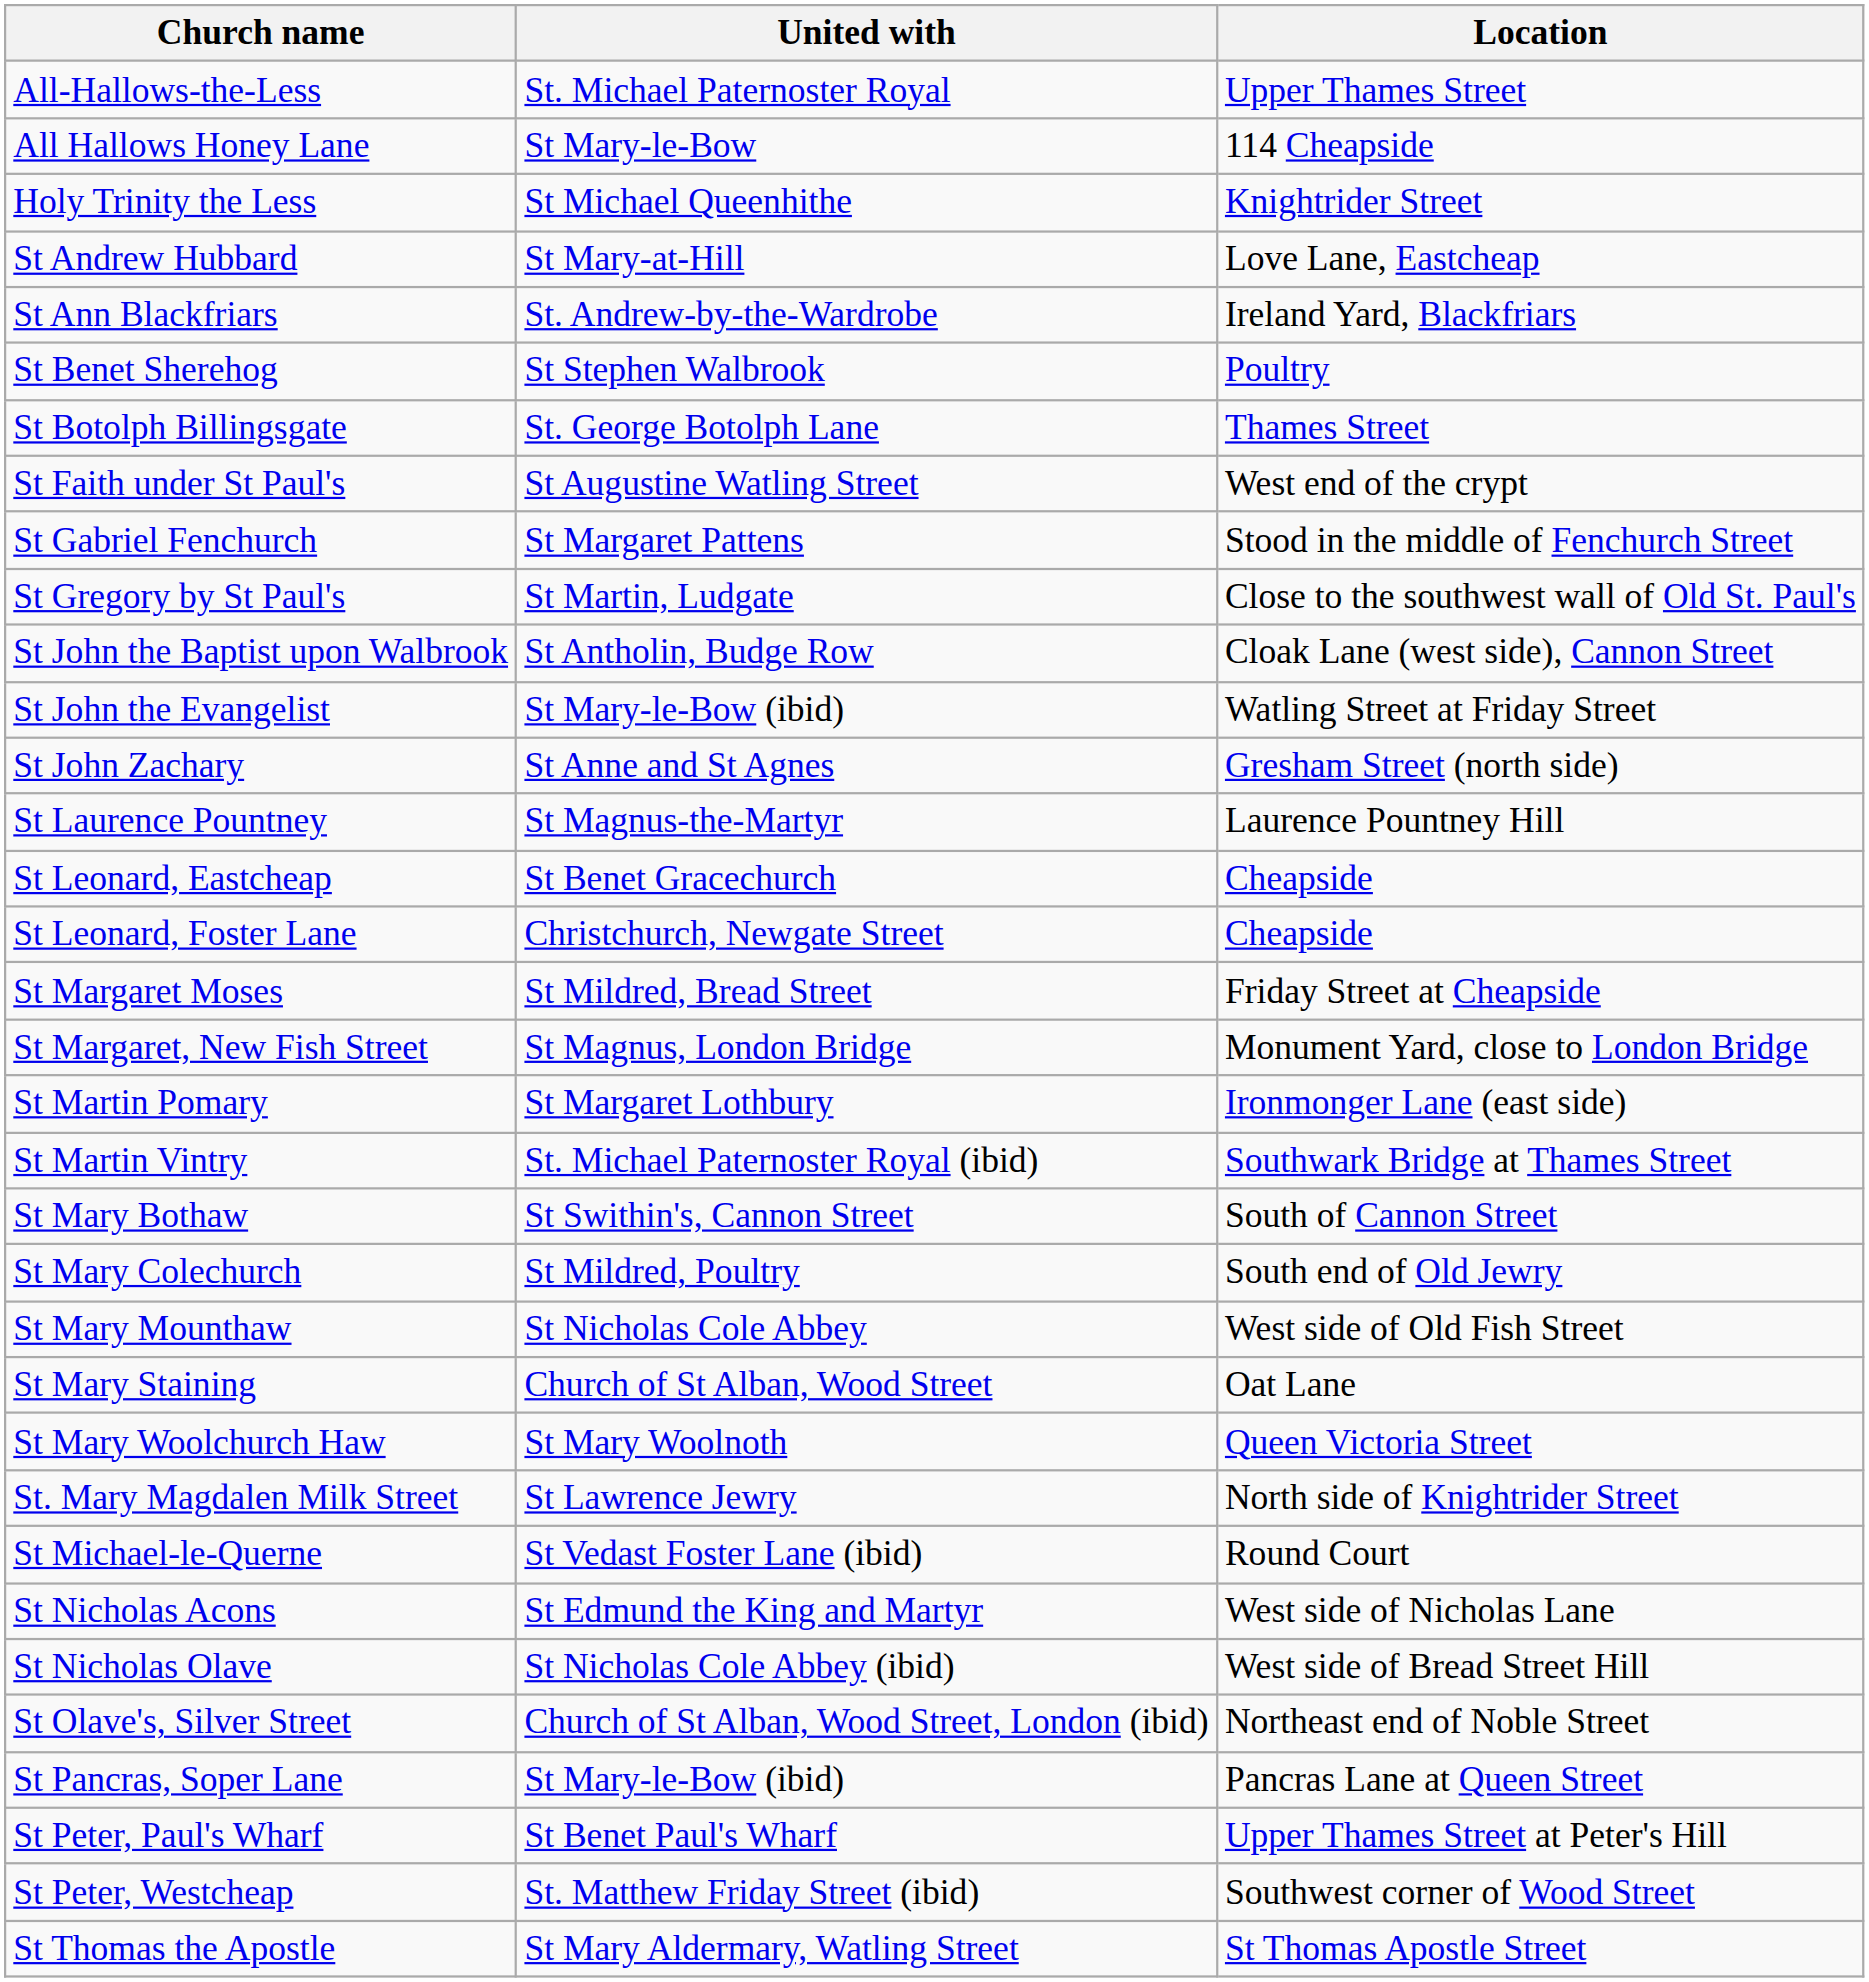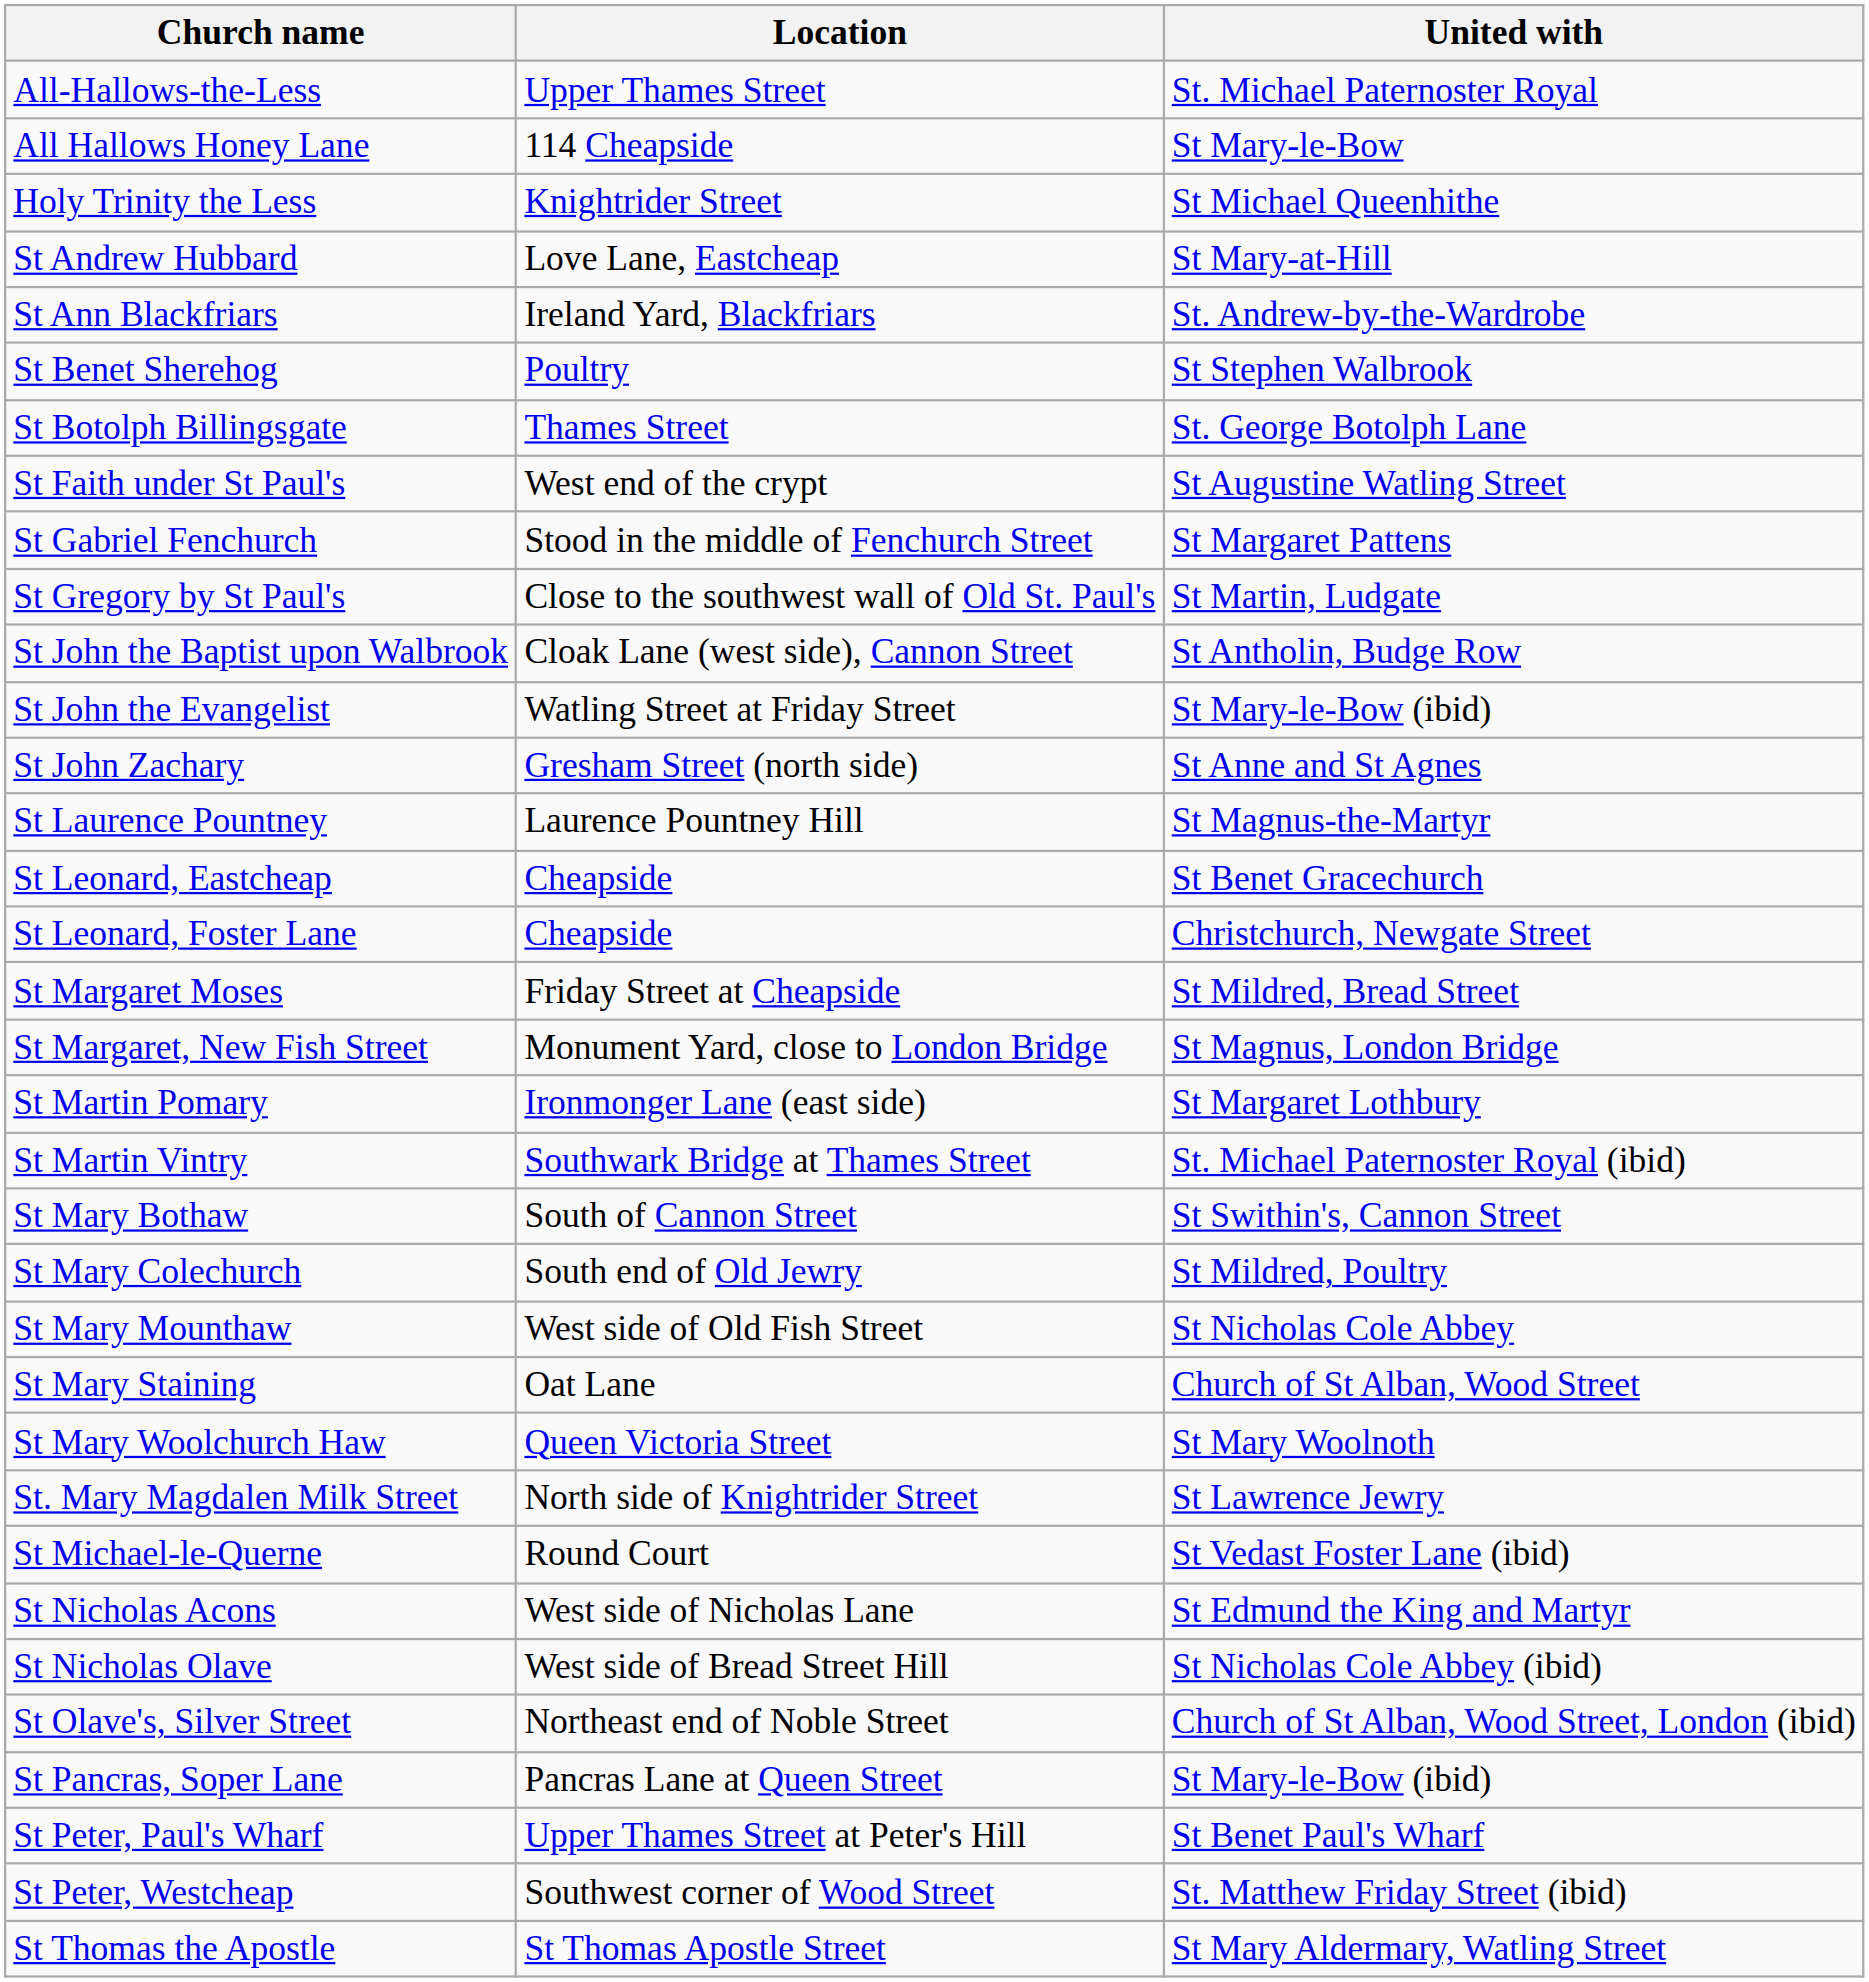columns swapped: Location <-> United with
